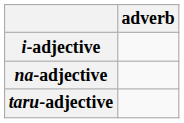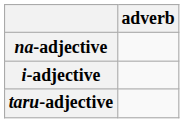rows swapped: i-adjective <-> na-adjective
